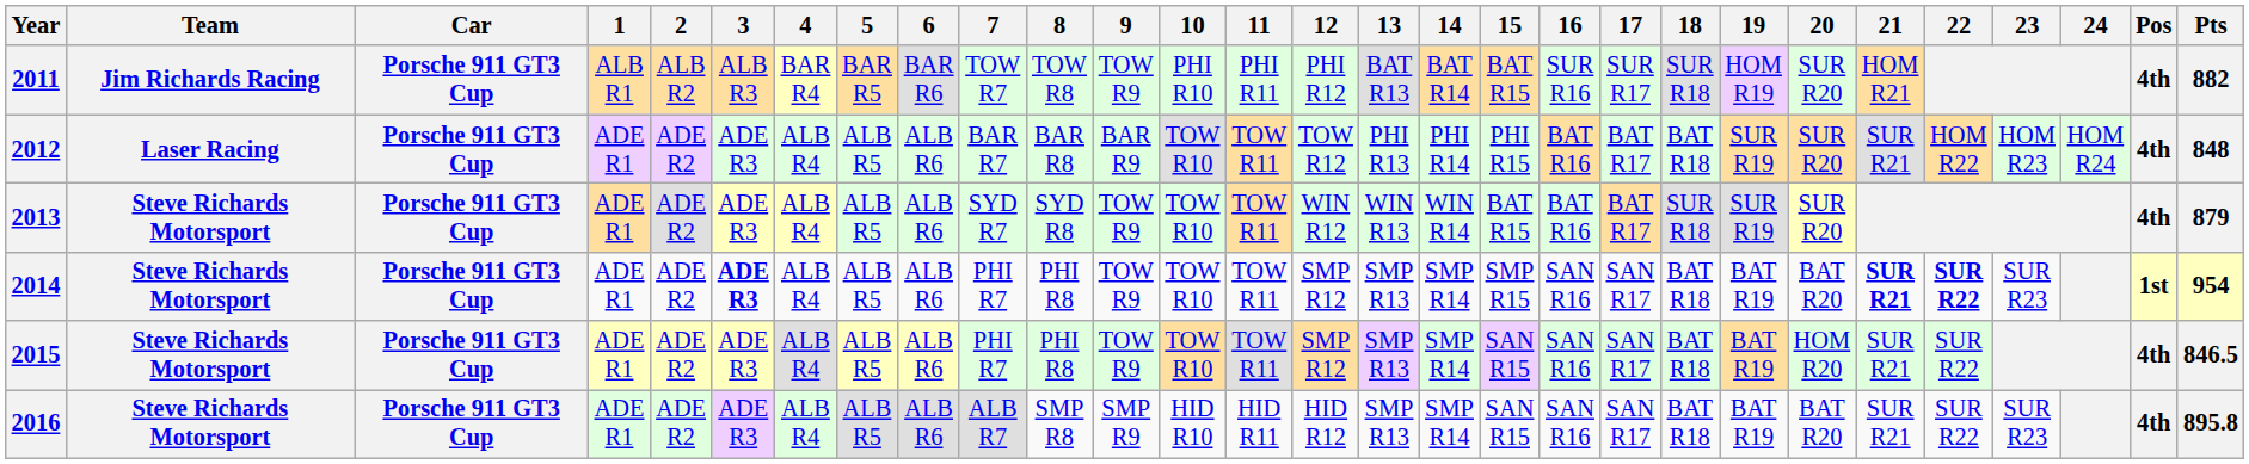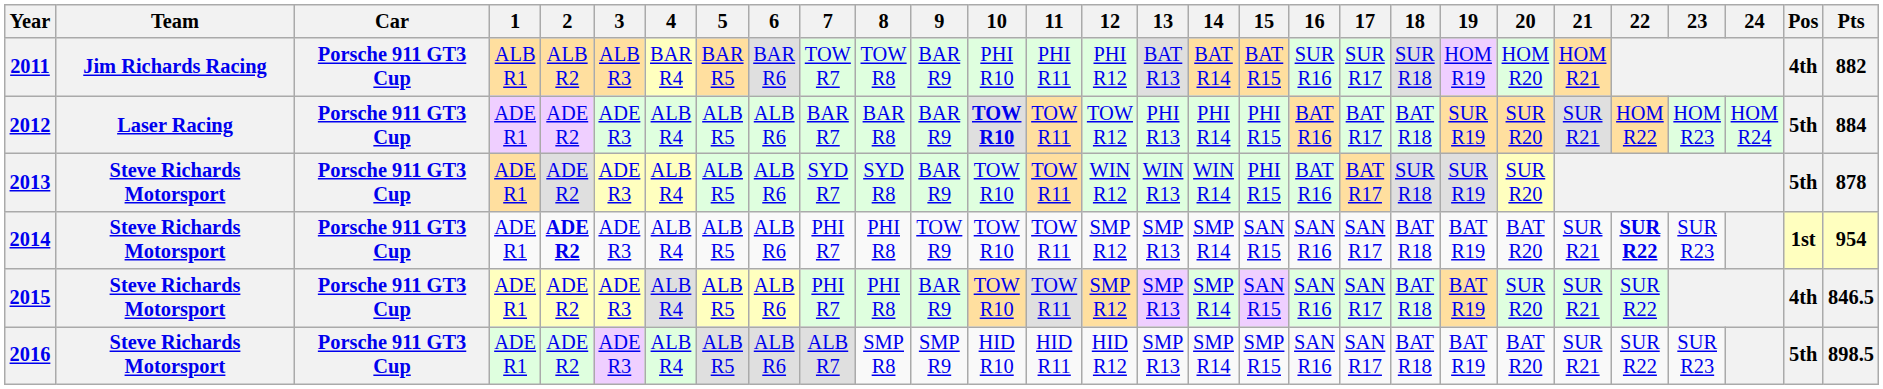2011 | 9: TOW R9 -> BAR R9
2011 | 20: SUR R20 -> HOM R20
2012 | 10: normal -> bold
2012 | Pos: 4th -> 5th
2012 | Pts: 848 -> 884
2013 | 9: TOW R9 -> BAR R9
2013 | 15: BAT R15 -> PHI R15
2013 | Pos: 4th -> 5th
2013 | Pts: 879 -> 878
2014 | 2: normal -> bold
2014 | 3: bold -> normal
2014 | 15: SMP R15 -> SAN R15
2014 | 21: bold -> normal
2015 | 9: TOW R9 -> BAR R9
2015 | 20: HOM R20 -> SUR R20
2016 | 15: SAN R15 -> SMP R15
2016 | Pos: 4th -> 5th
2016 | Pts: 895.8 -> 898.5
